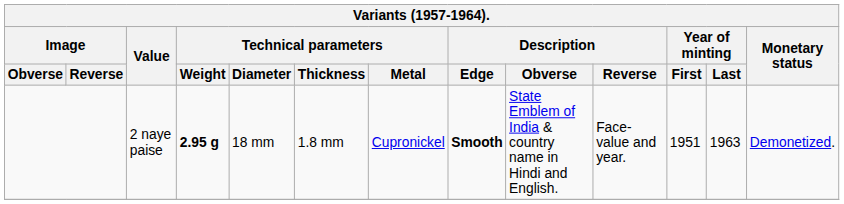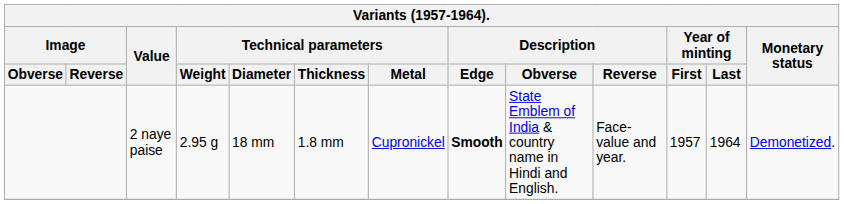2 naye paise | Technical parameters / Weight: bold -> normal
2 naye paise | Year of minting / First: 1951 -> 1957
2 naye paise | Year of minting / Last: 1963 -> 1964
